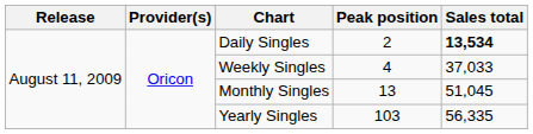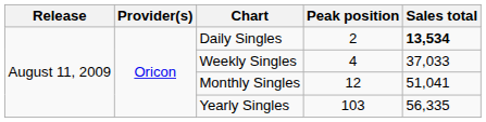Monthly Singles | Peak position: 13 -> 12
Monthly Singles | Sales total: 51,045 -> 51,041
